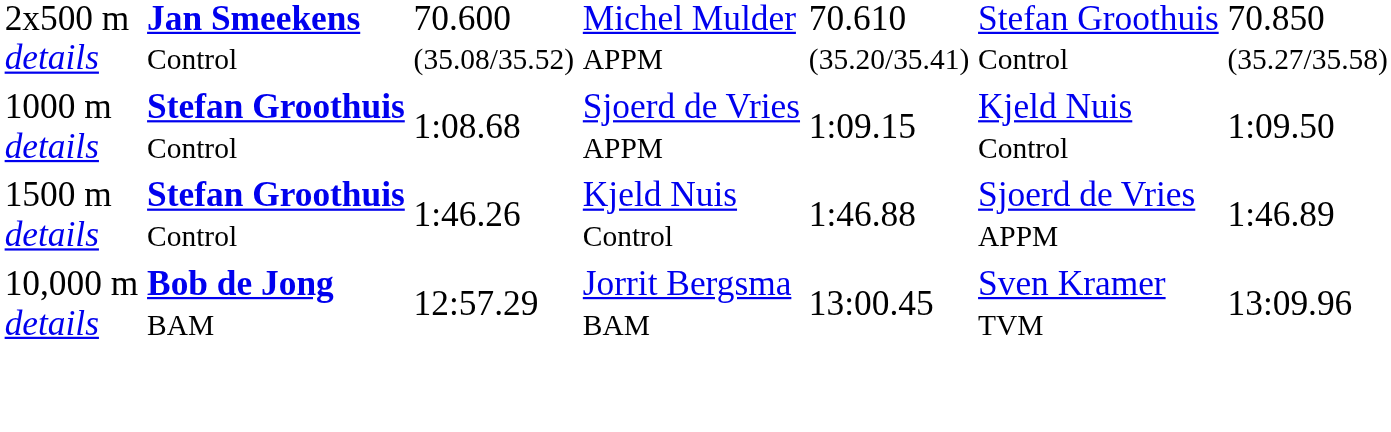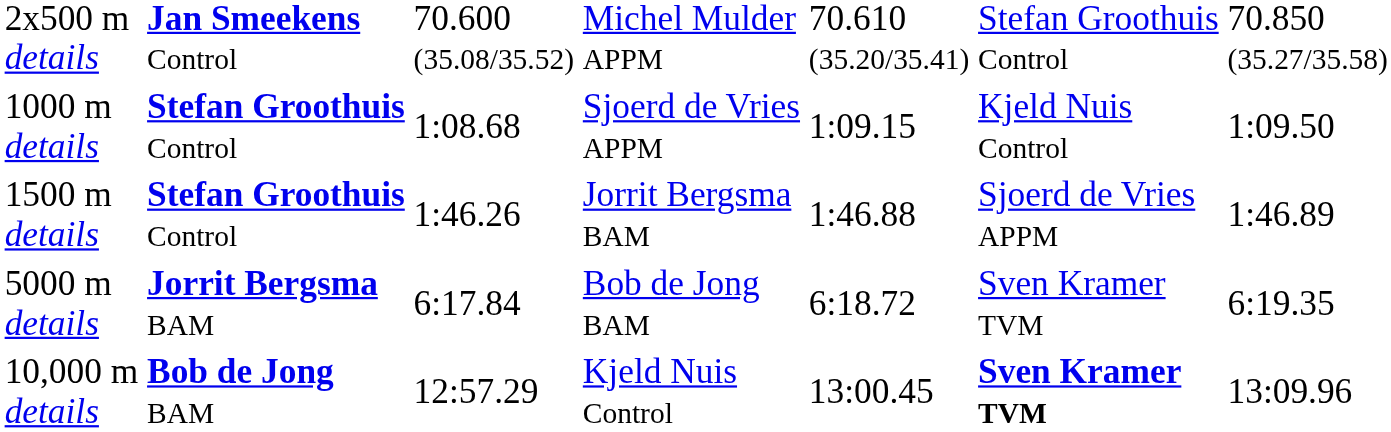1500 m details | column 4: Kjeld Nuis Control -> Jorrit Bergsma BAM
+ row: 5000 m details | Jorrit Bergsma BAM | 6:17.84 | Bob de Jong BAM | 6:18.72 | Sven Kramer TVM | 6:19.35
10,000 m details | column 4: Jorrit Bergsma BAM -> Kjeld Nuis Control
10,000 m details | column 6: normal -> bold
